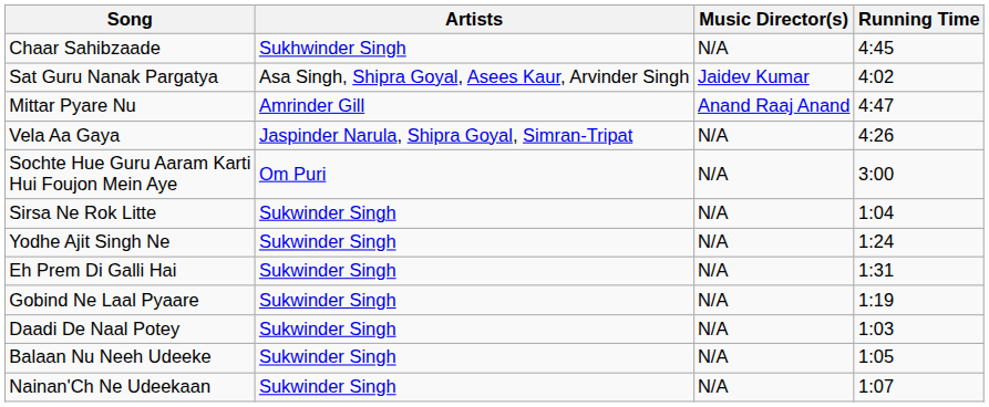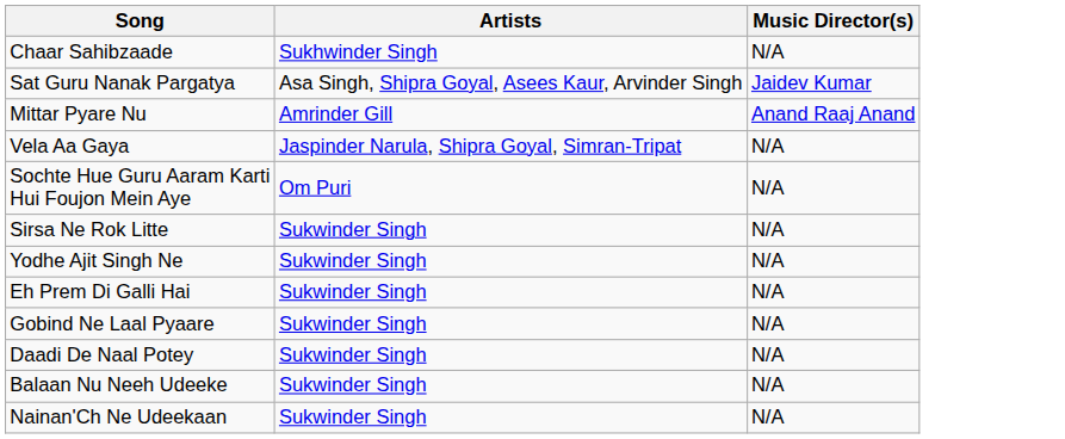- column: Running Time | 4:45 | 4:02 | 4:47 | 4:26 | 3:00 | 1:04 | 1:24 | 1:31 | 1:19 | 1:03 | 1:05 | 1:07
